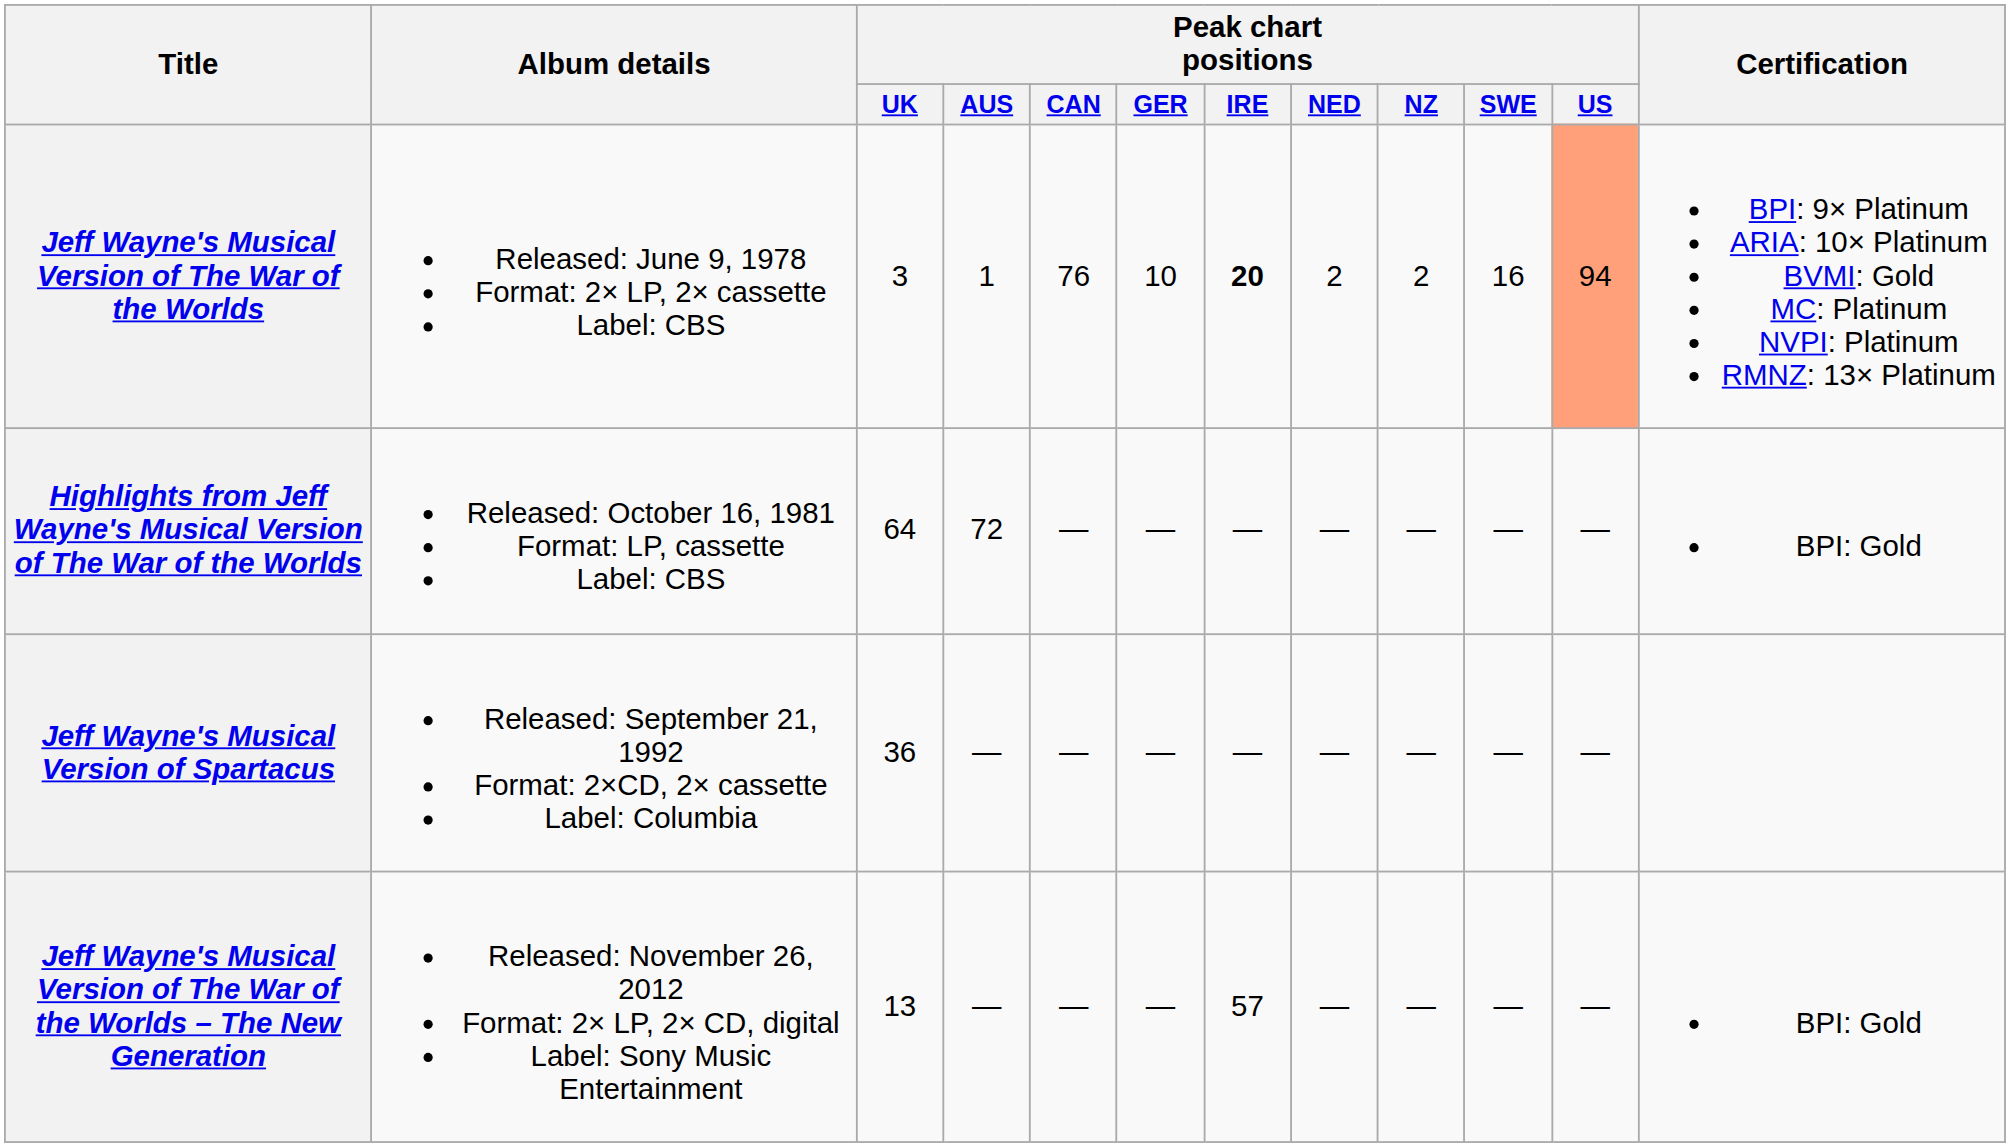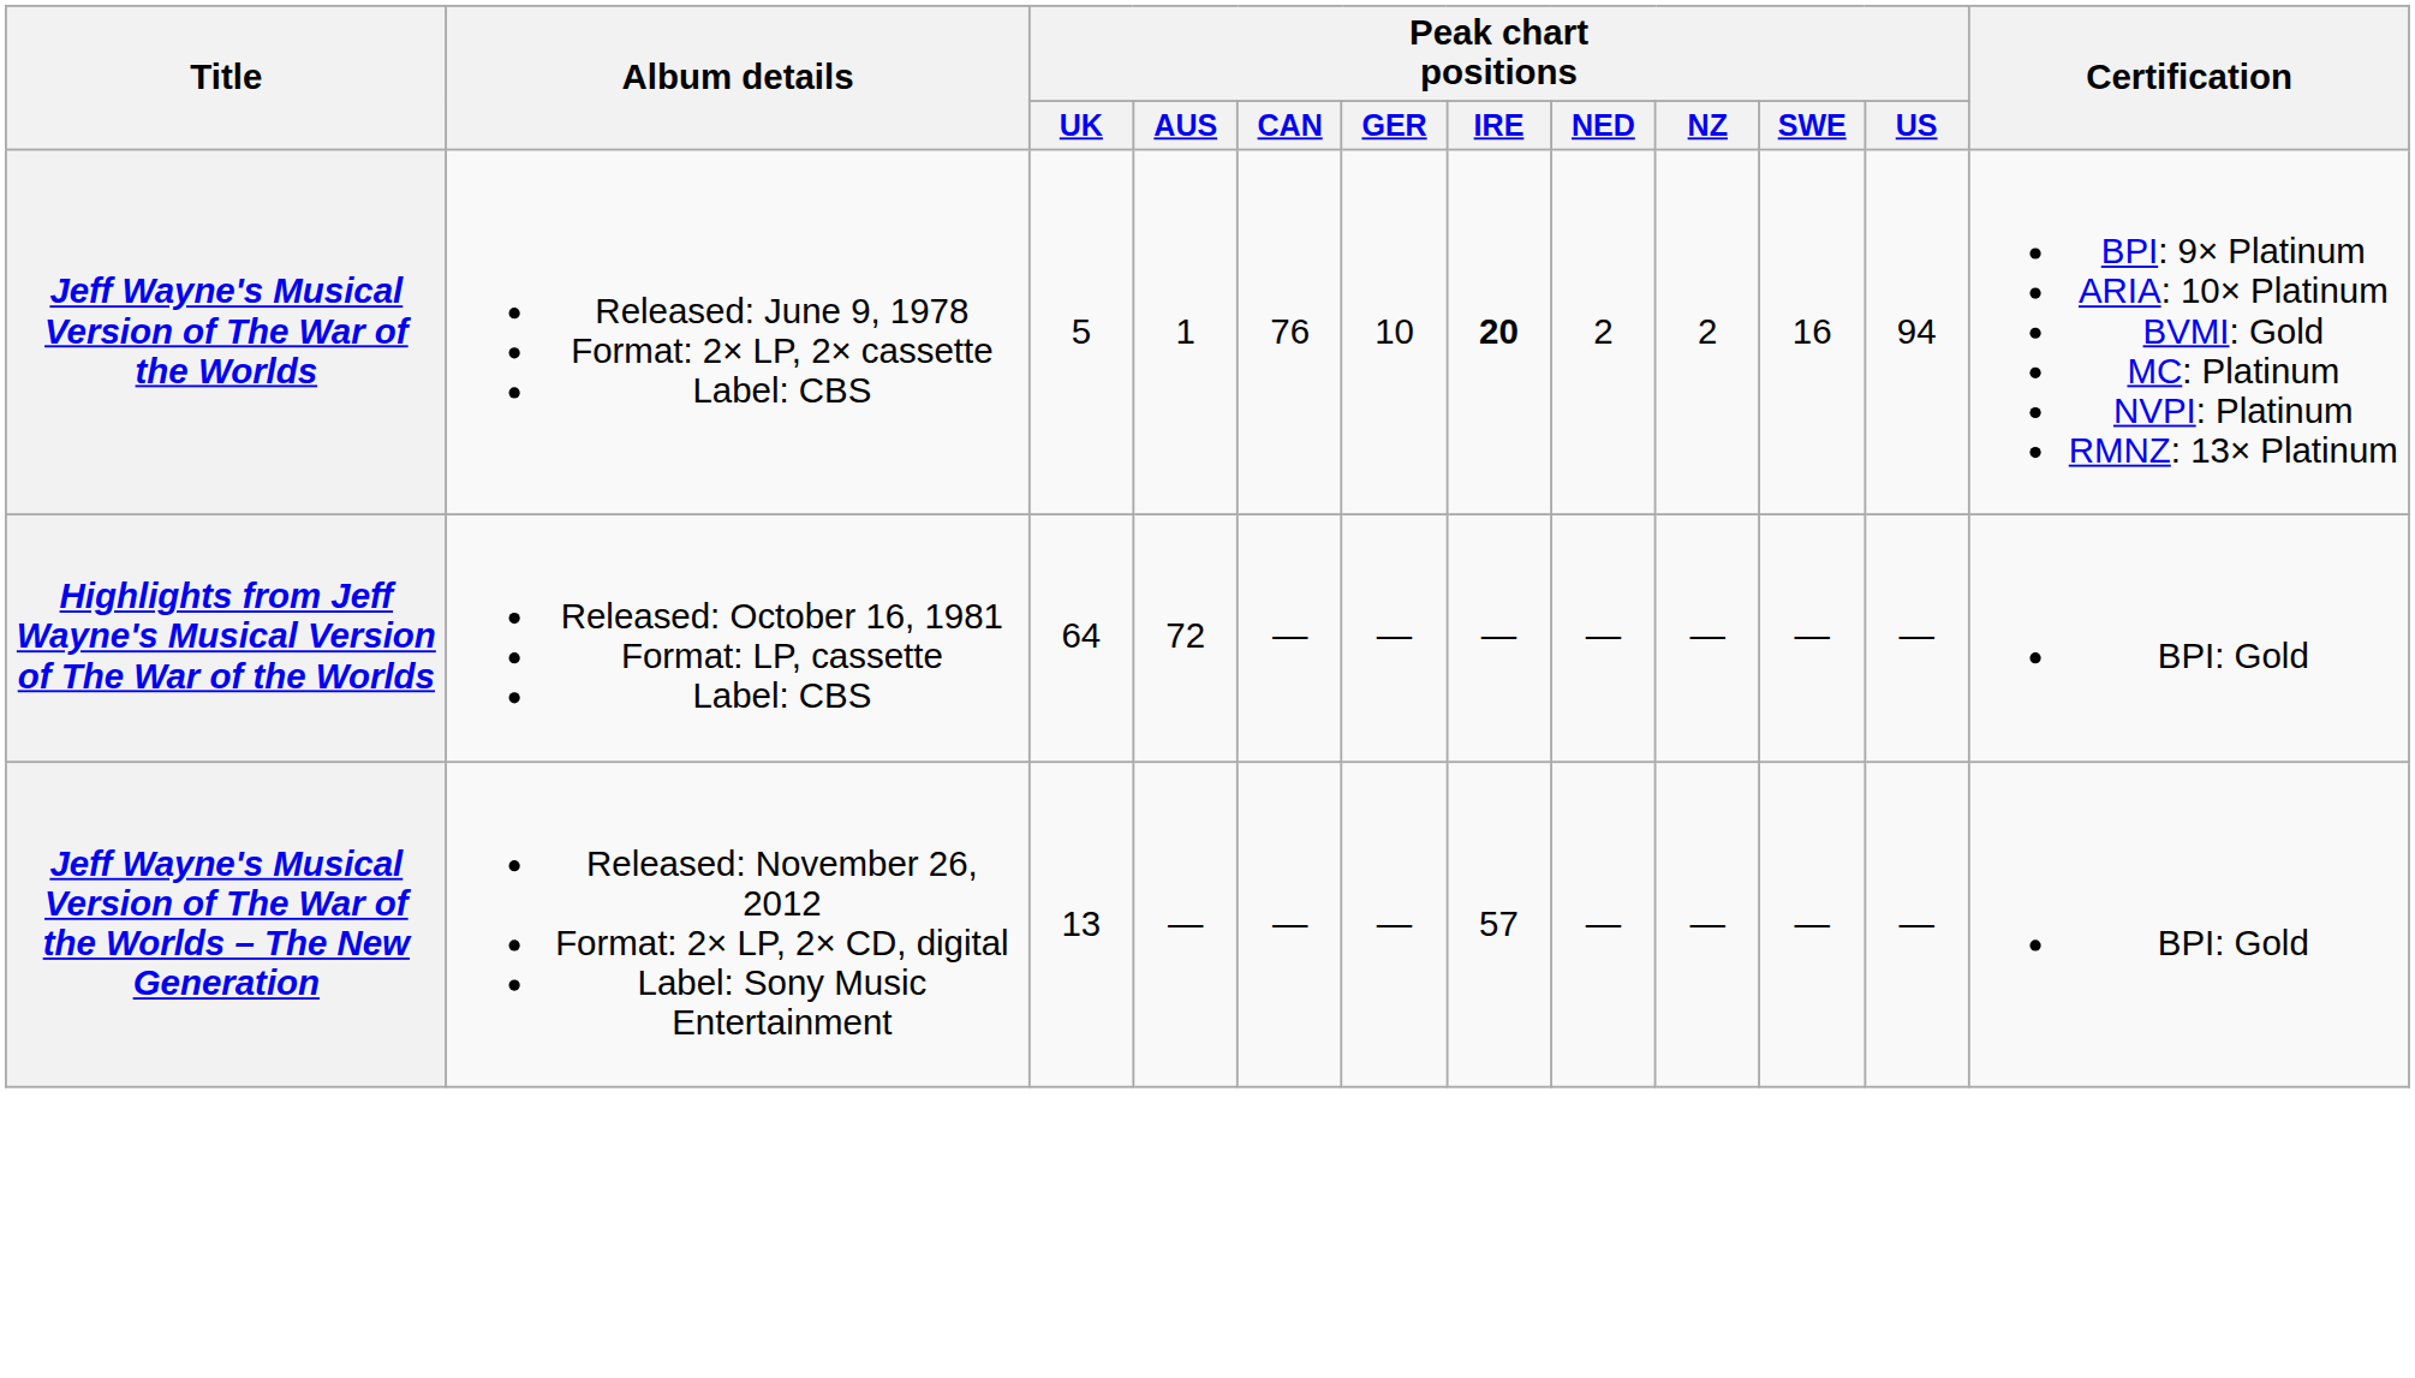Jeff Wayne's Musical Version of The War of the Worlds | Peak chart positions / UK: 3 -> 5
Jeff Wayne's Musical Version of The War of the Worlds | Peak chart positions / US: lightsalmon background -> no background
- row: Jeff Wayne's Musical Version of Spartacus | Released: September 21, 1992 Format: 2×CD, 2× cassette Label: Columbia | 36 | — | — | — | — | — | — | — | —
